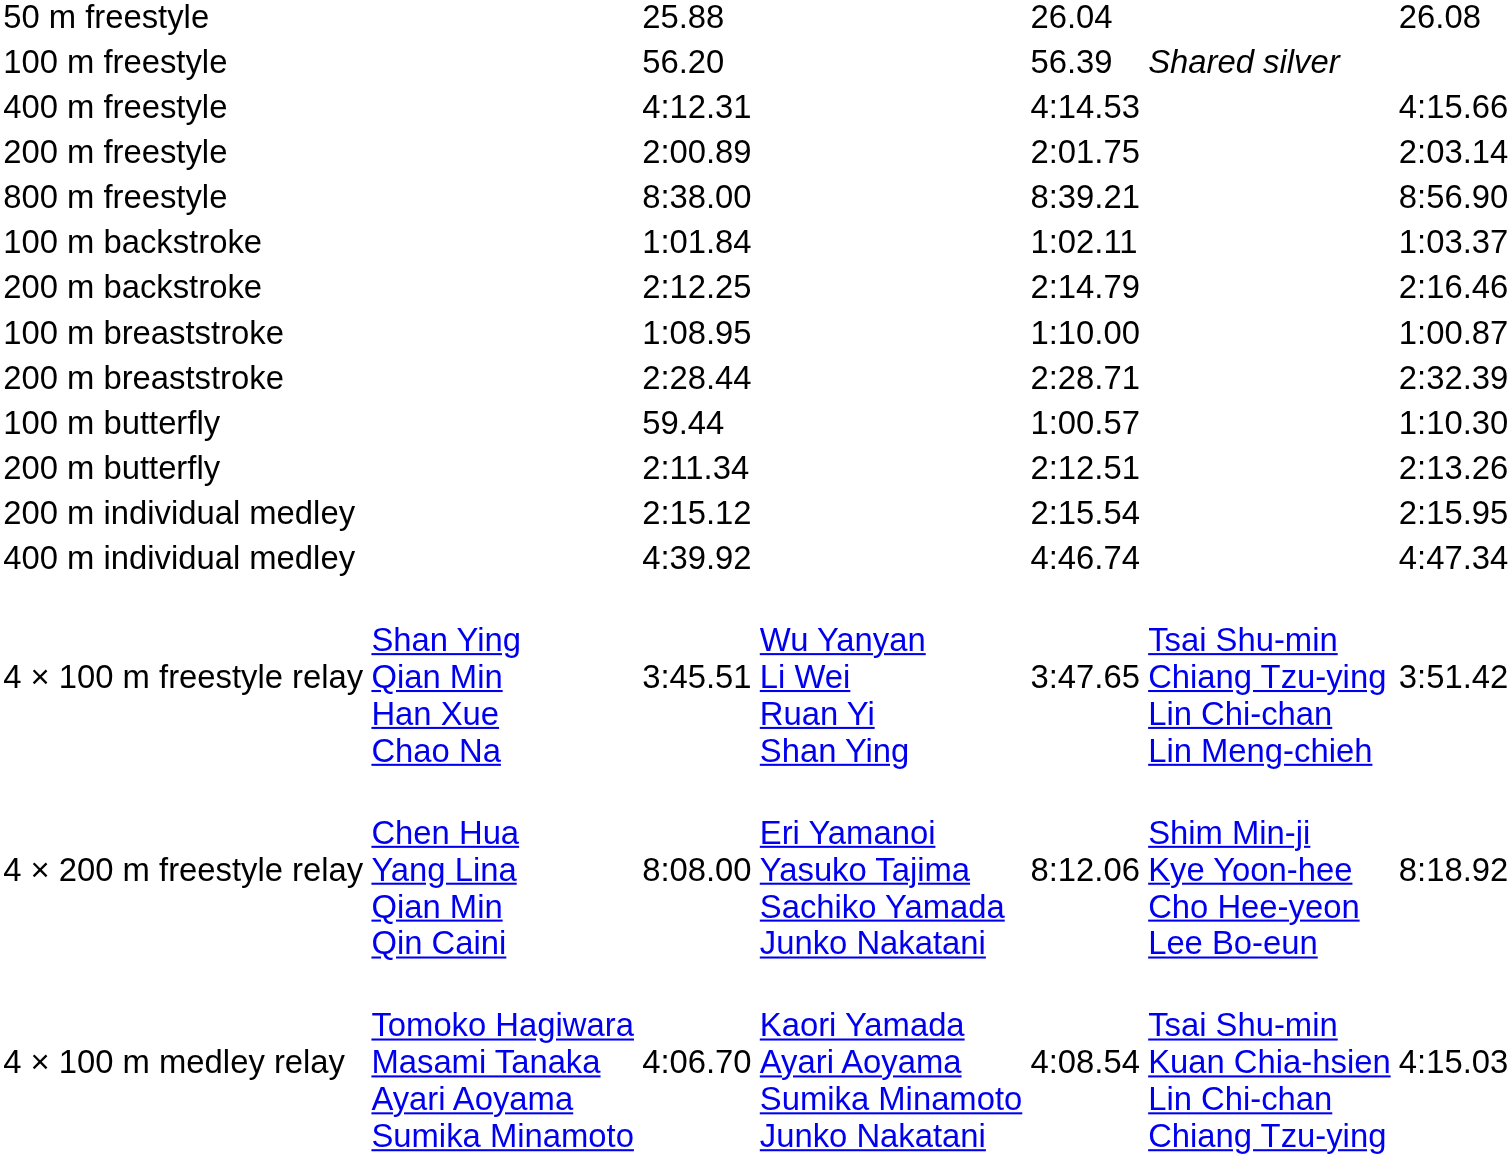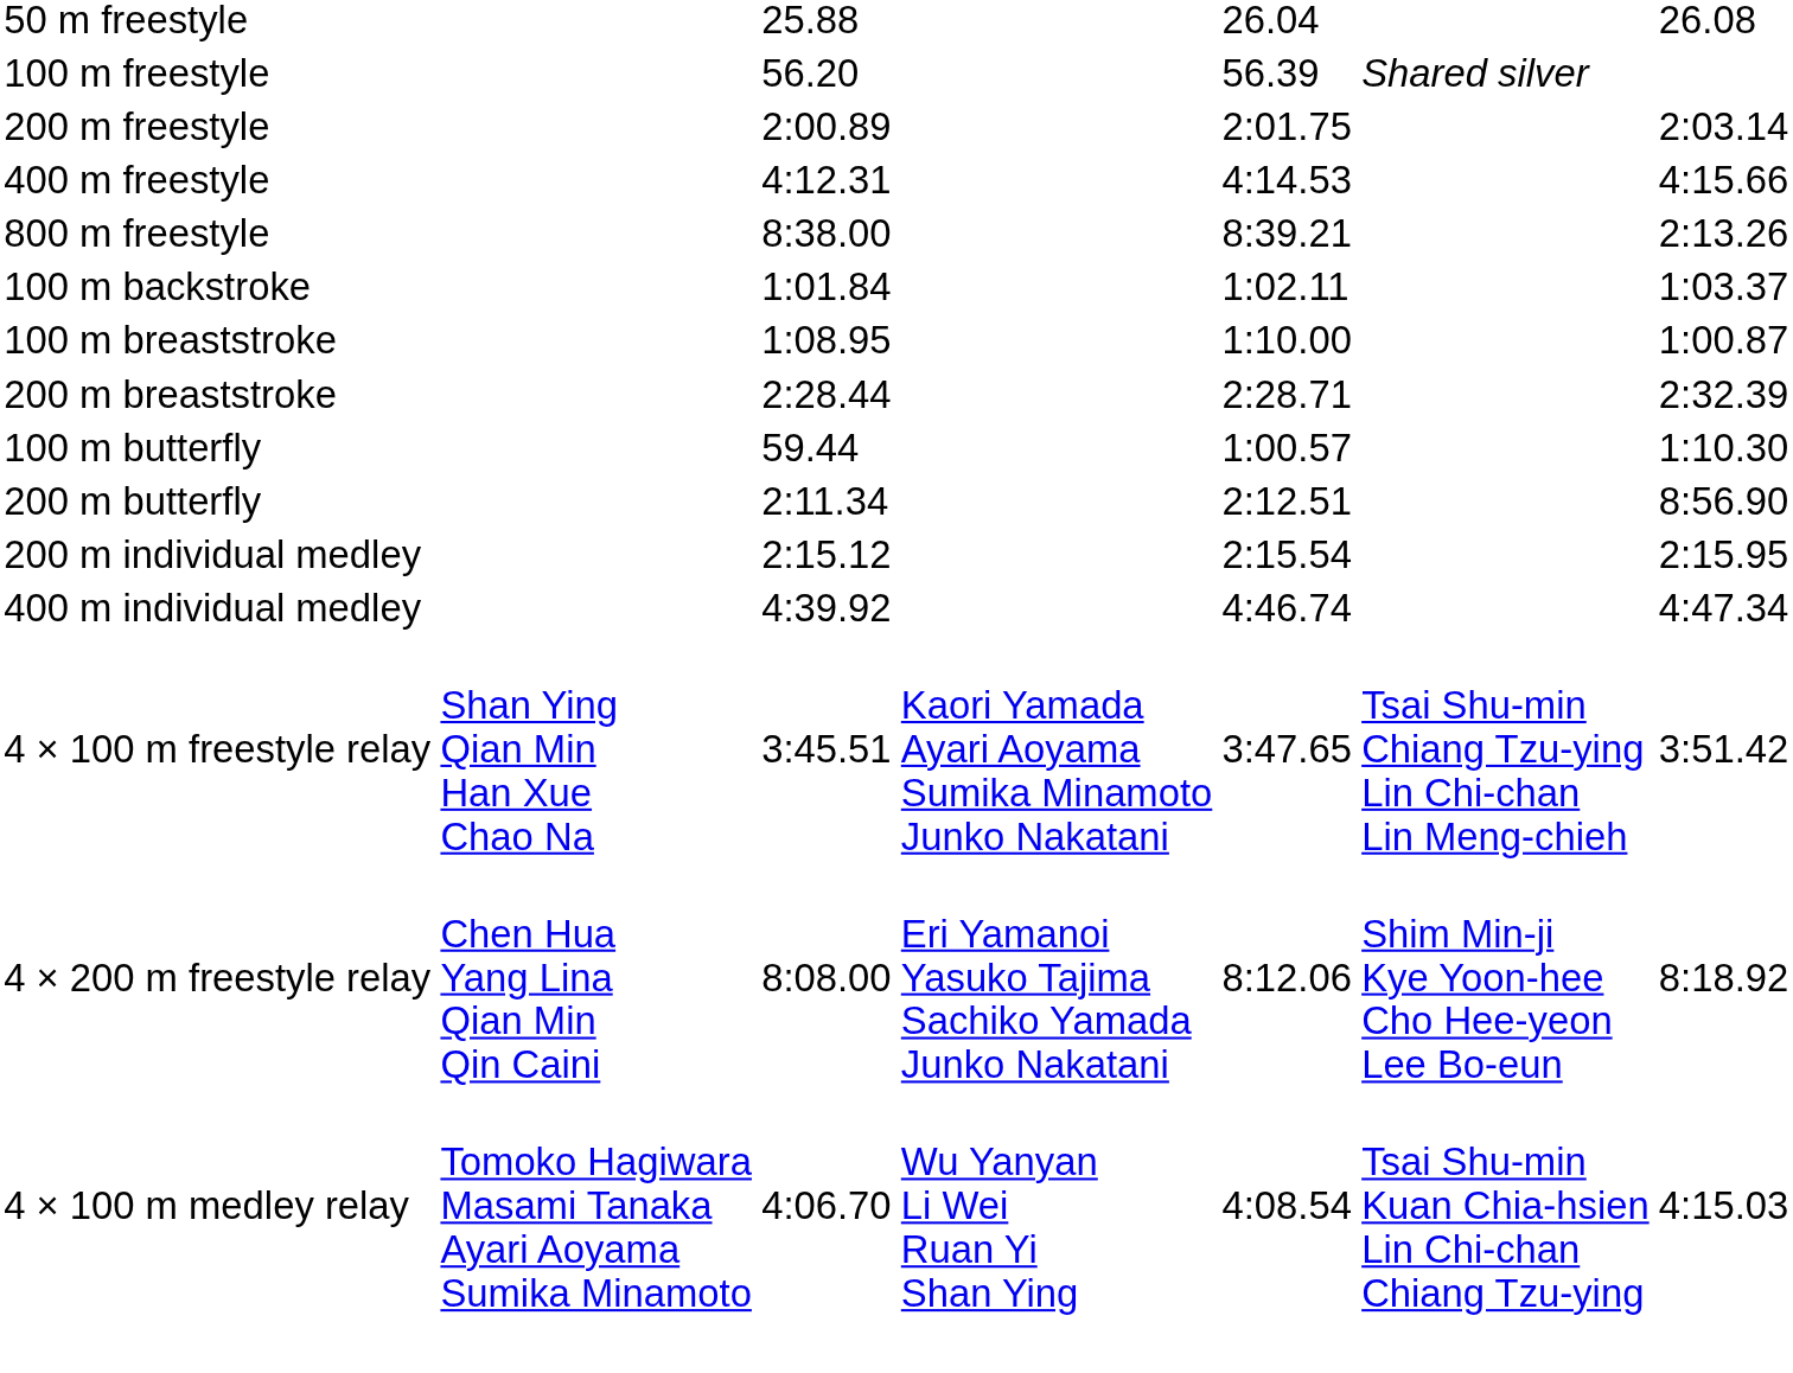rows swapped: 200 m freestyle <-> 400 m freestyle
800 m freestyle | column 7: 8:56.90 -> 2:13.26
- row: 200 m backstroke | 2:12.25 | 2:14.79 | 2:16.46
200 m butterfly | column 7: 2:13.26 -> 8:56.90
4 × 100 m freestyle relay | column 4: Wu Yanyan Li Wei Ruan Yi Shan Ying -> Kaori Yamada Ayari Aoyama Sumika Minamoto Junko Nakatani
4 × 100 m medley relay | column 4: Kaori Yamada Ayari Aoyama Sumika Minamoto Junko Nakatani -> Wu Yanyan Li Wei Ruan Yi Shan Ying
